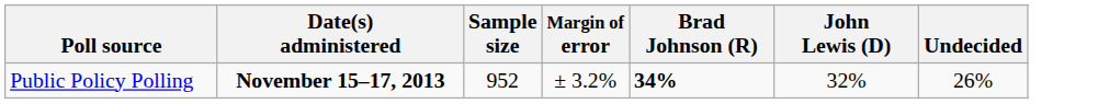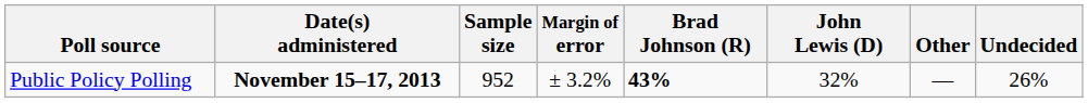+ column: Other | —
Public Policy Polling | Brad Johnson (R): 34% -> 43%
